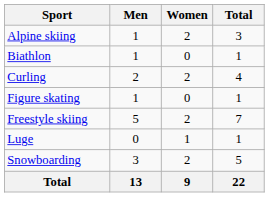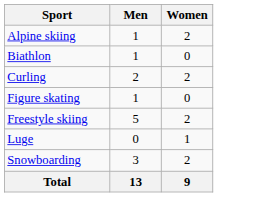- column: Total | 3 | 1 | 4 | 1 | 7 | 1 | 5 | 22
